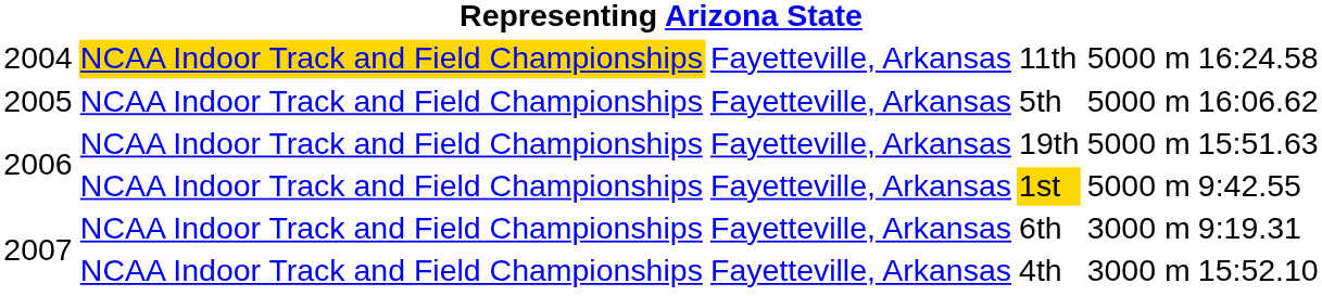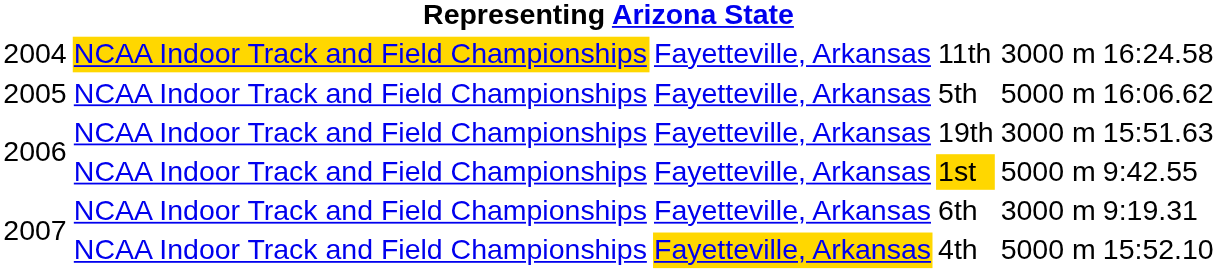11th | column 5: 5000 m -> 3000 m
19th | column 5: 5000 m -> 3000 m
4th | column 3: no background -> gold background
4th | column 5: 3000 m -> 5000 m
